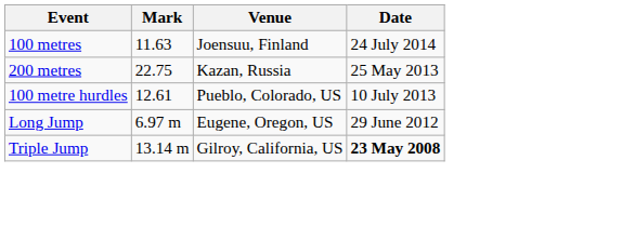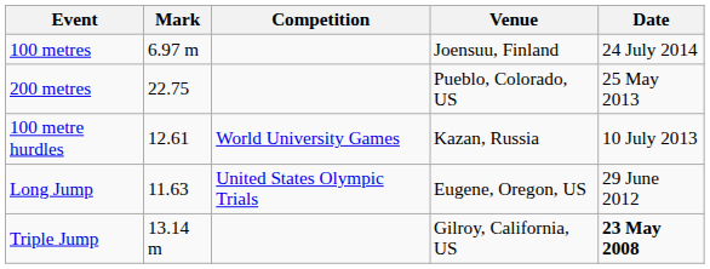+ column: Competition | World University Games | United States Olympic Trials
100 metres | Mark: 11.63 -> 6.97 m
200 metres | Venue: Kazan, Russia -> Pueblo, Colorado, US
100 metre hurdles | Venue: Pueblo, Colorado, US -> Kazan, Russia
Long Jump | Mark: 6.97 m -> 11.63
